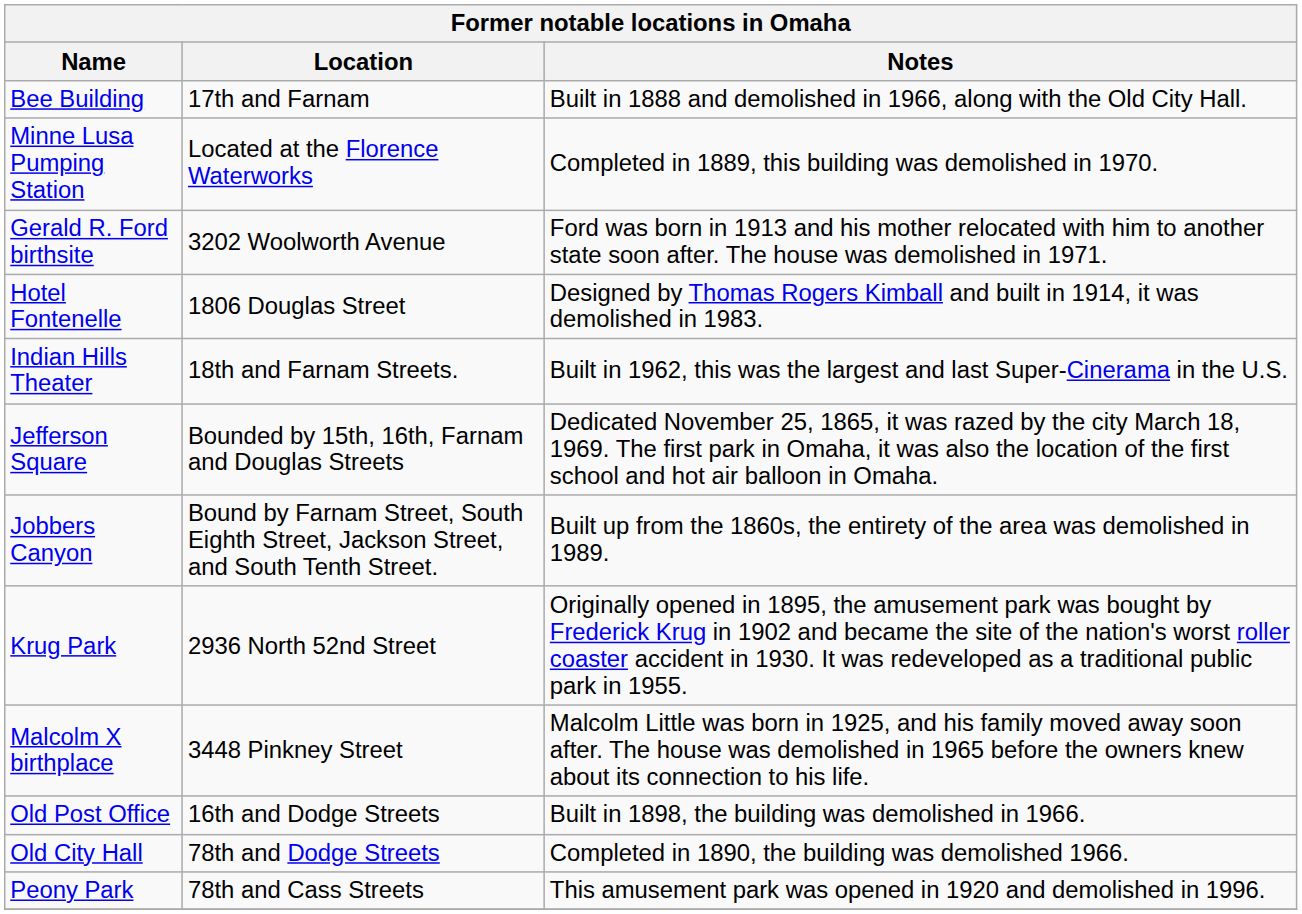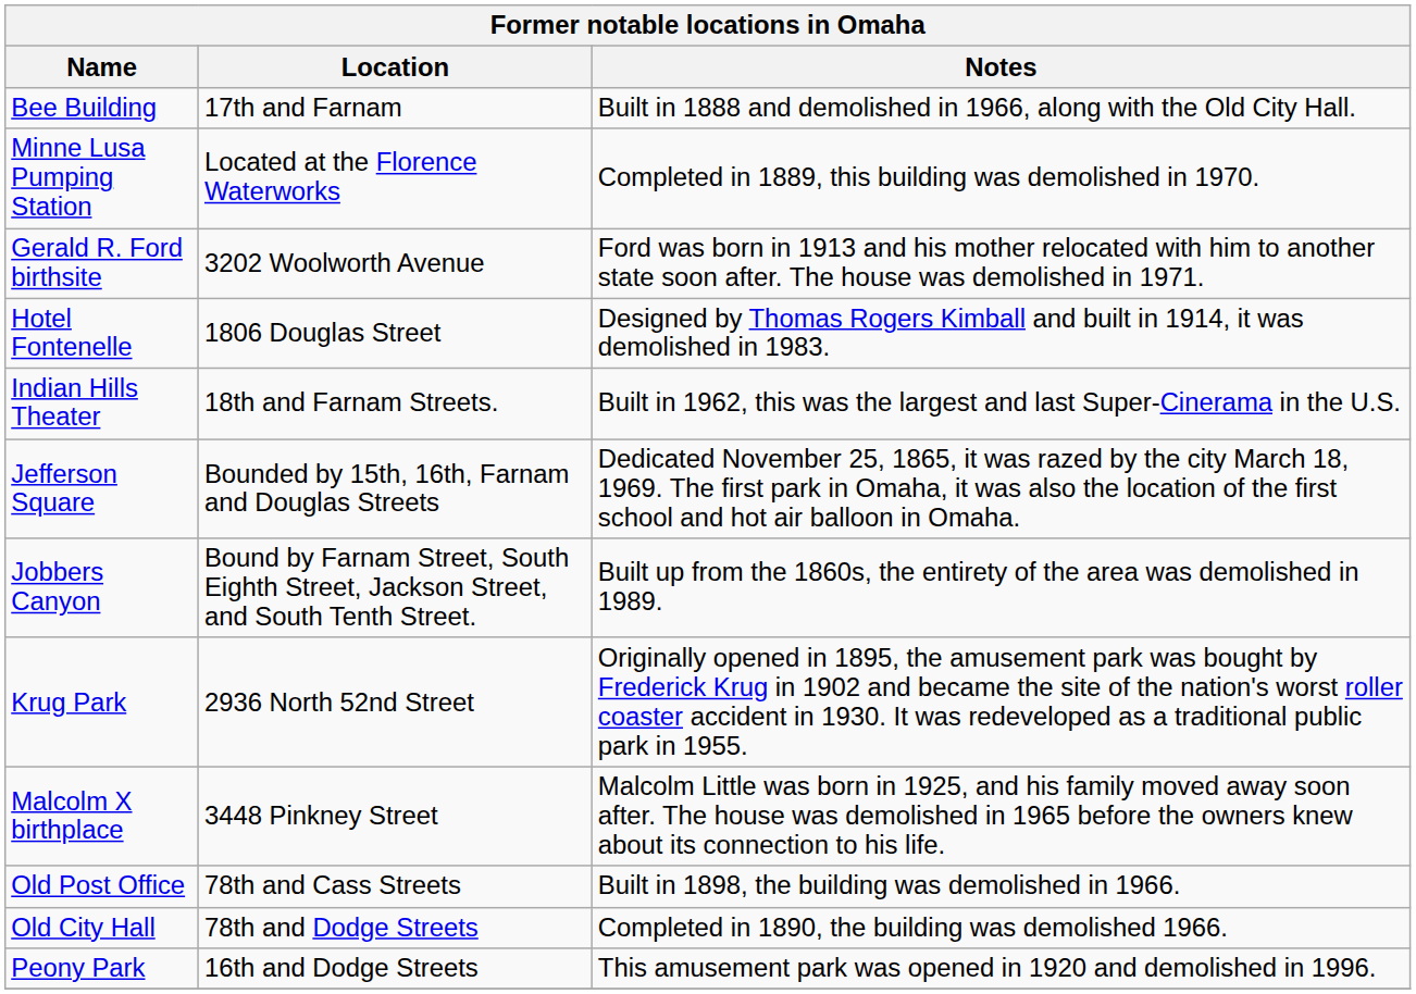Old Post Office | Location: 16th and Dodge Streets -> 78th and Cass Streets
Peony Park | Location: 78th and Cass Streets -> 16th and Dodge Streets
